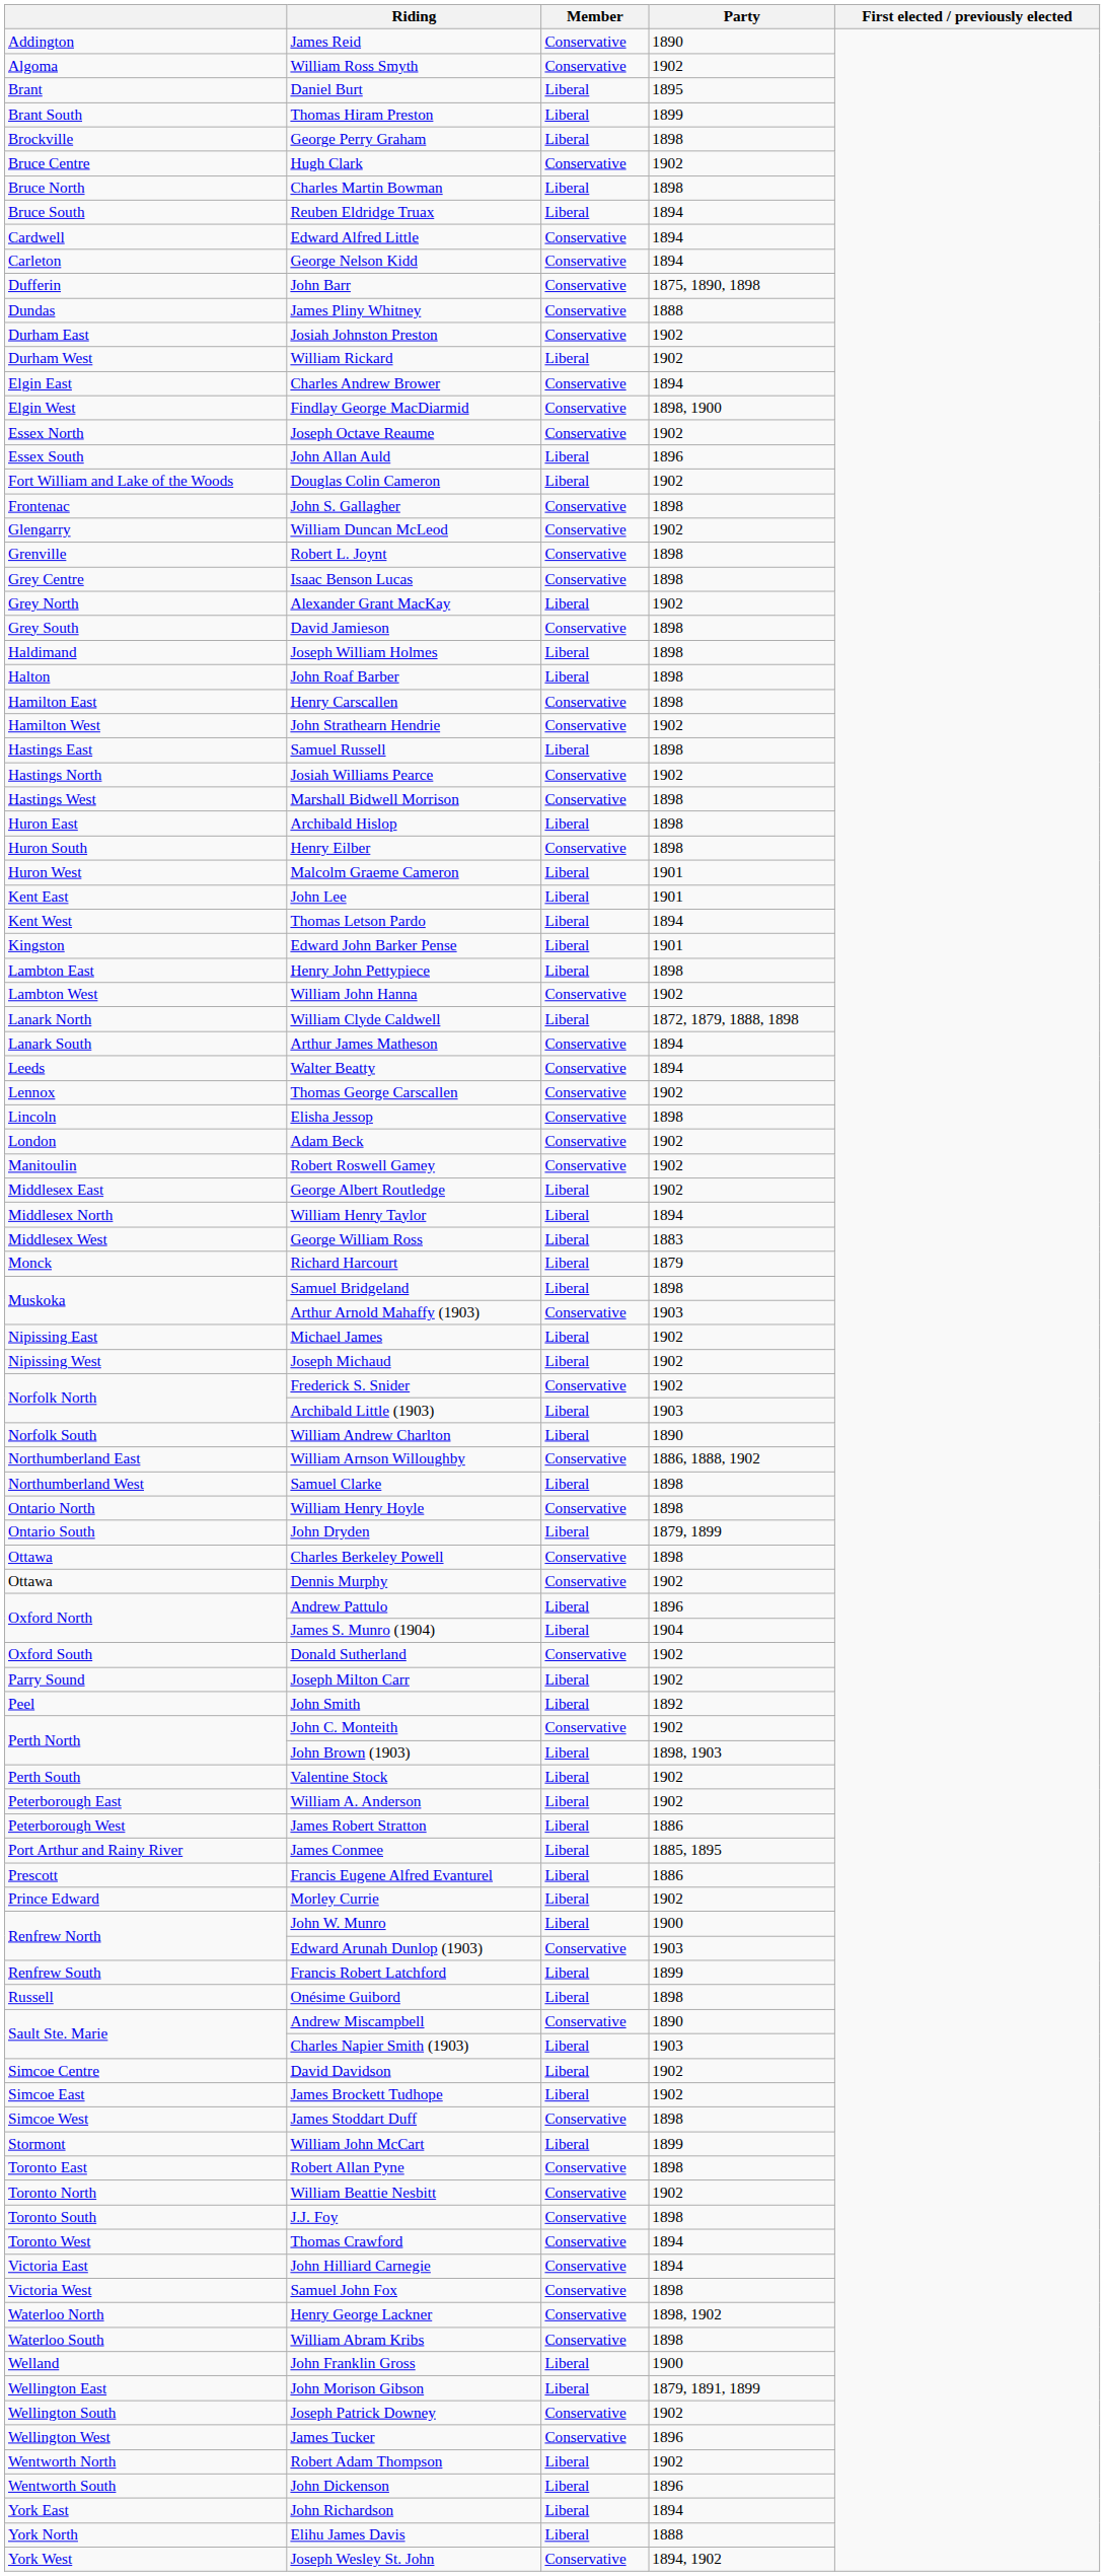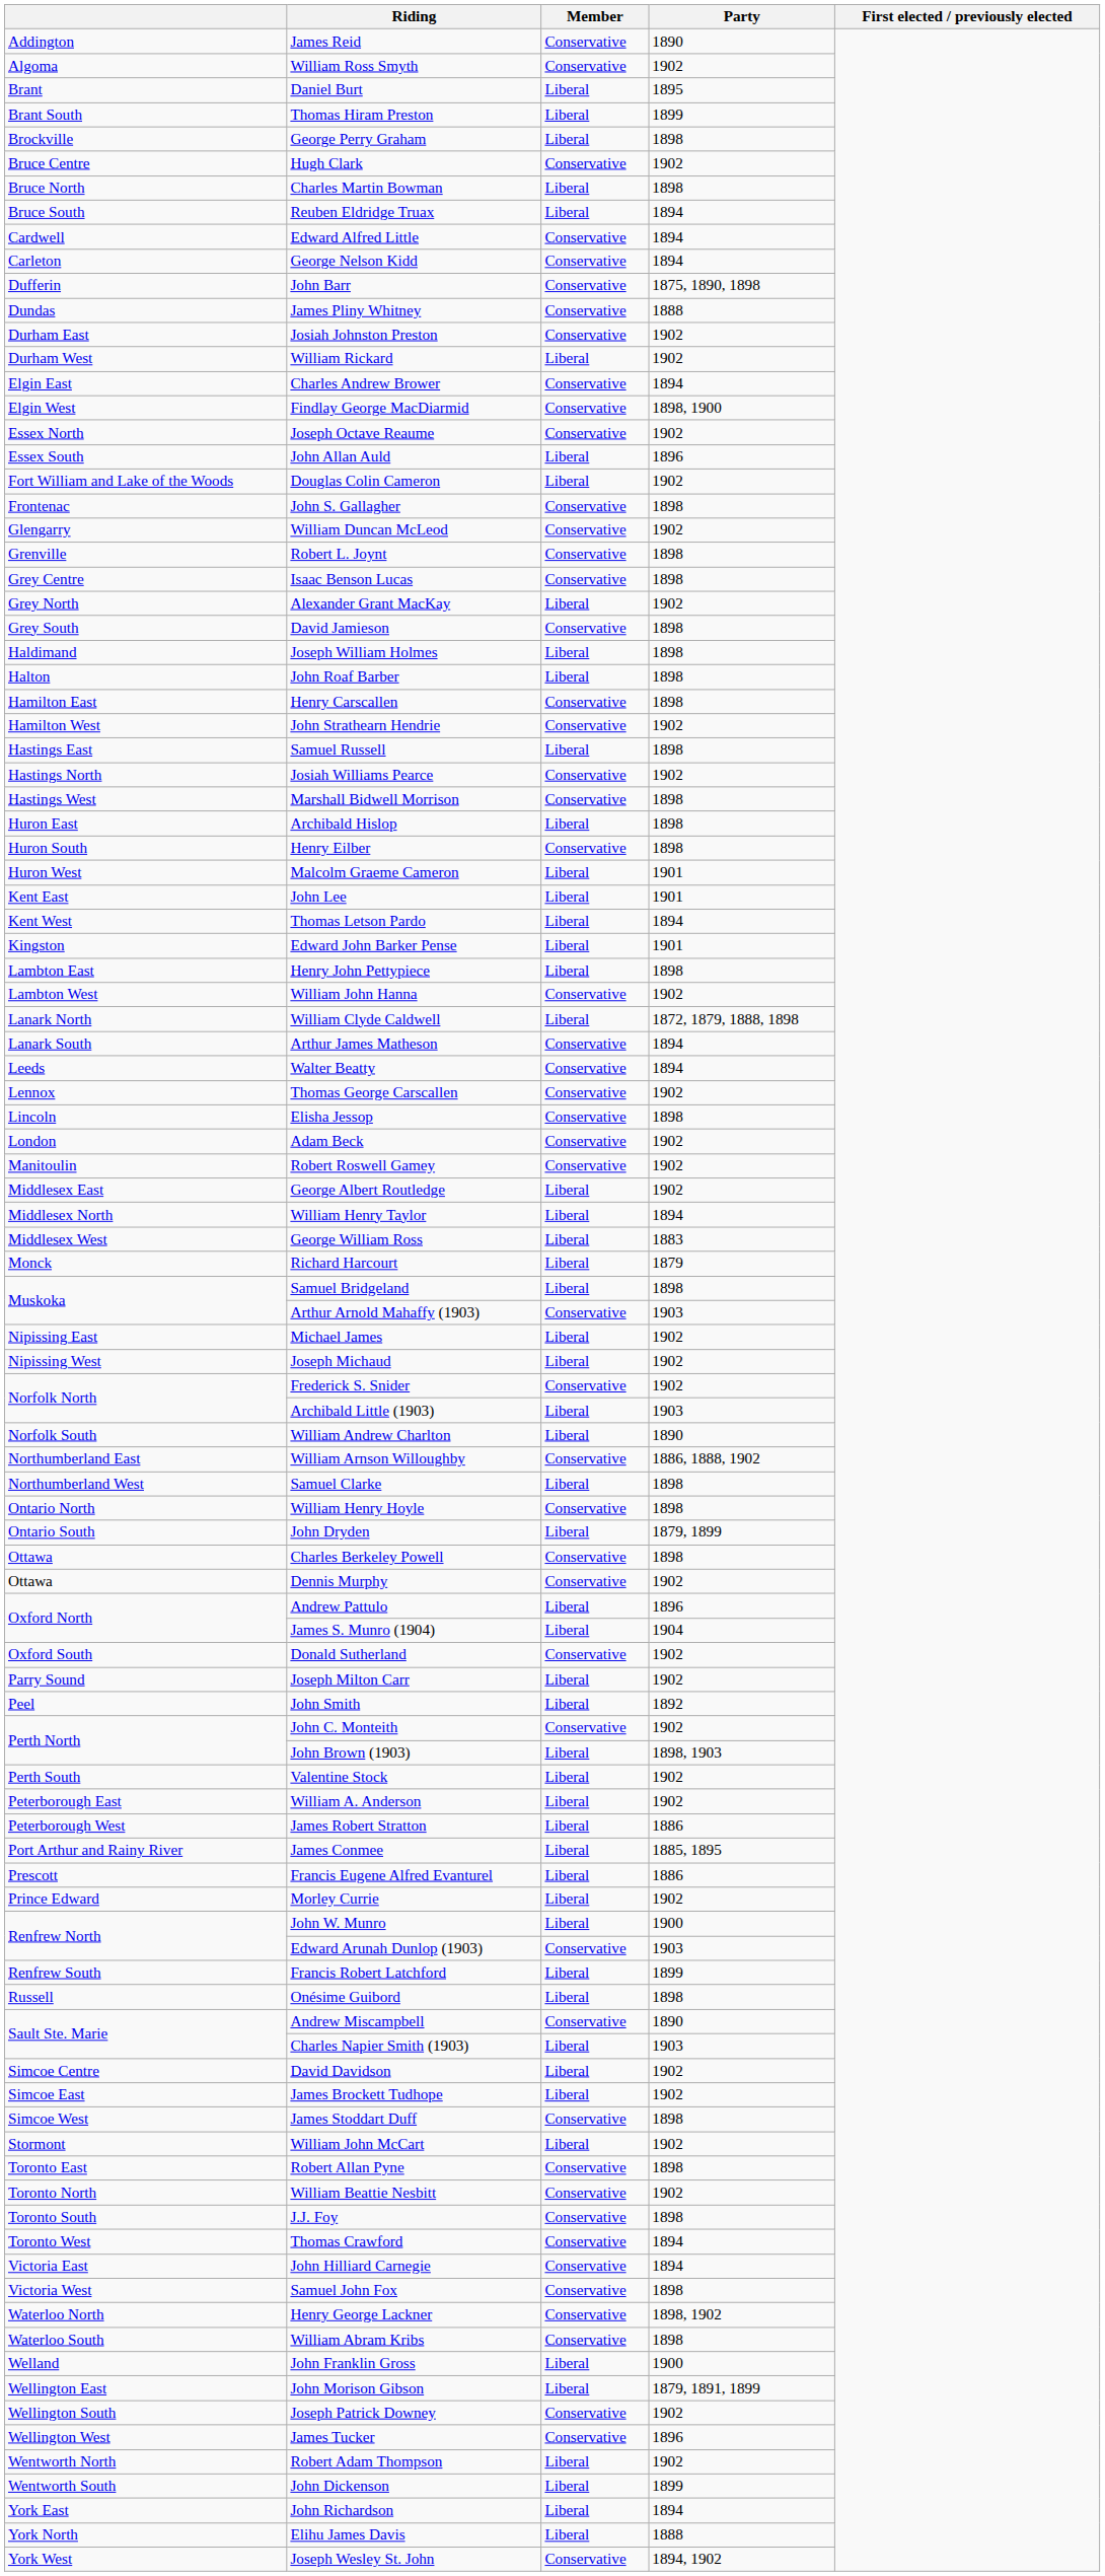William John McCart | Party: 1899 -> 1902
John Dickenson | Party: 1896 -> 1899
